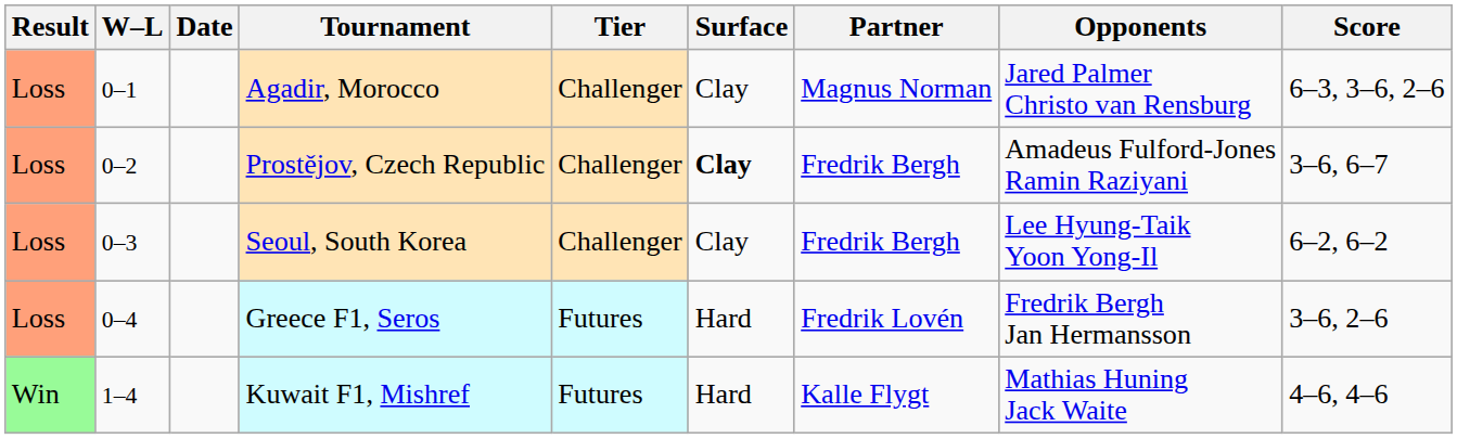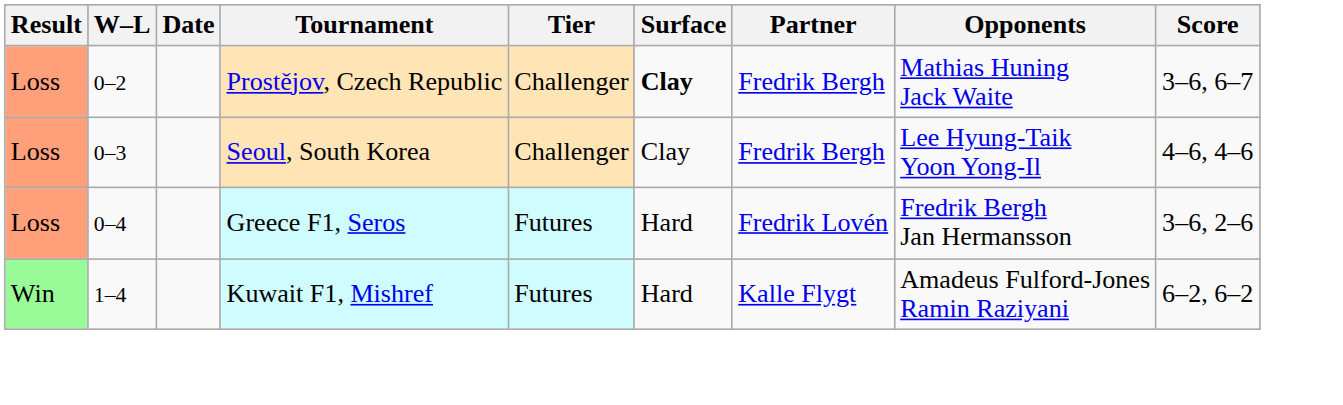- row: Loss | 0–1 | Agadir, Morocco | Challenger | Clay | Magnus Norman | Jared Palmer Christo van Rensburg | 6–3, 3–6, 2–6
Prostějov, Czech Republic | Opponents: Amadeus Fulford-Jones Ramin Raziyani -> Mathias Huning Jack Waite
Seoul, South Korea | Score: 6–2, 6–2 -> 4–6, 4–6
Kuwait F1, Mishref | Opponents: Mathias Huning Jack Waite -> Amadeus Fulford-Jones Ramin Raziyani
Kuwait F1, Mishref | Score: 4–6, 4–6 -> 6–2, 6–2
